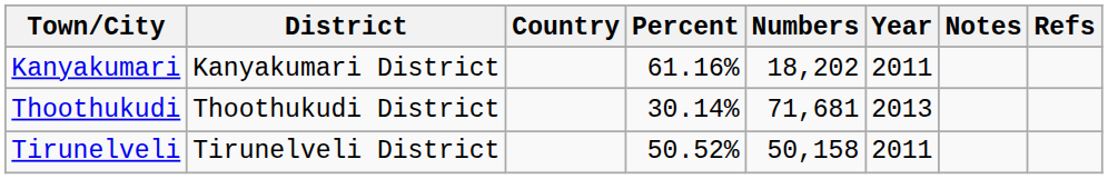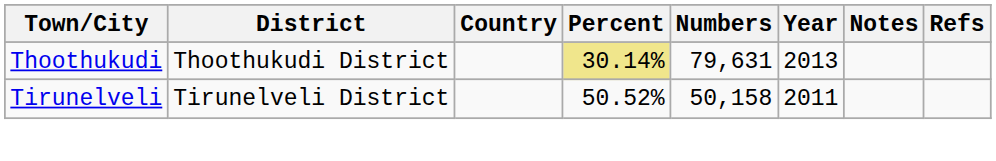- row: Kanyakumari | Kanyakumari District | 61.16% | 18,202 | 2011
Thoothukudi | Percent: no background -> khaki background
Thoothukudi | Numbers: 71,681 -> 79,631
